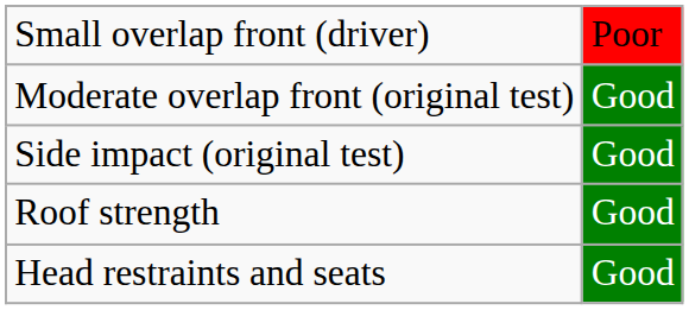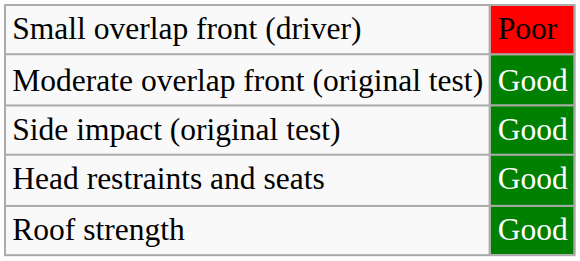rows swapped: Roof strength <-> Head restraints and seats
